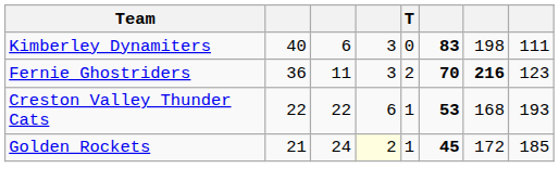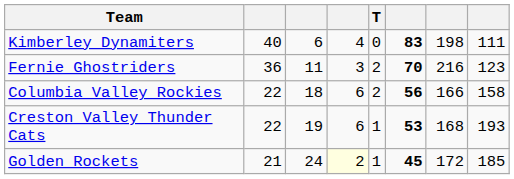Kimberley Dynamiters | column 4: 3 -> 4
Fernie Ghostriders | column 7: bold -> normal
+ row: Columbia Valley Rockies | 22 | 18 | 6 | 2 | 56 | 166 | 158
Creston Valley Thunder Cats | column 3: 22 -> 19
